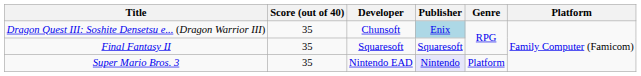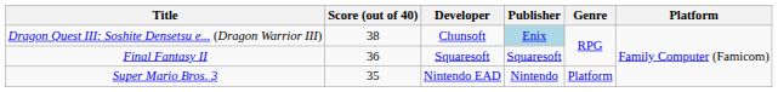Dragon Quest III: Soshite Densetsu e... (Dragon Warrior III) | Score (out of 40): 35 -> 38
Final Fantasy II | Score (out of 40): 35 -> 36
Super Mario Bros. 3 | Publisher: lavender background -> no background
